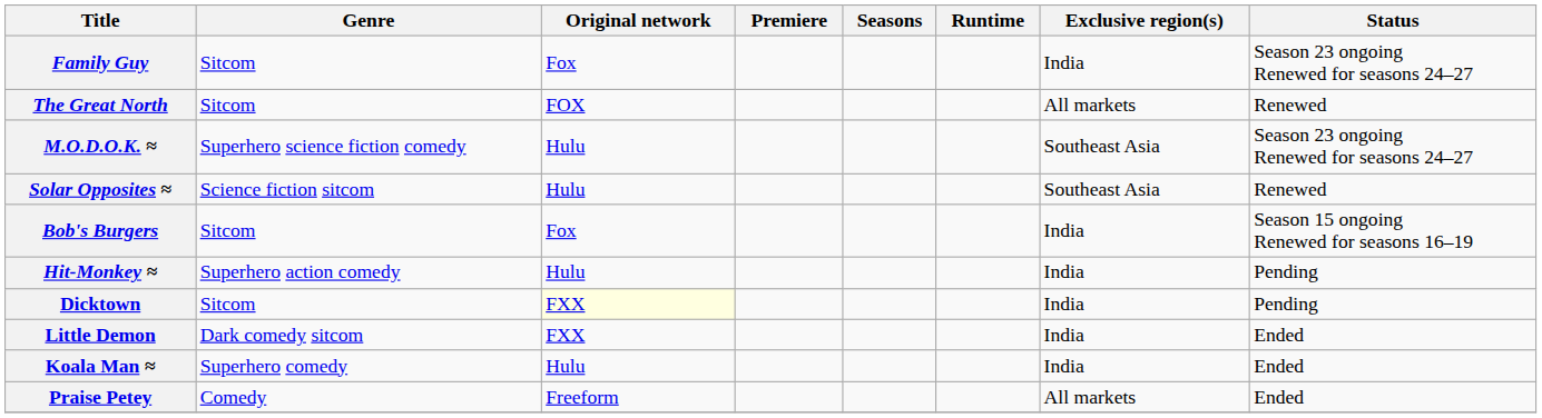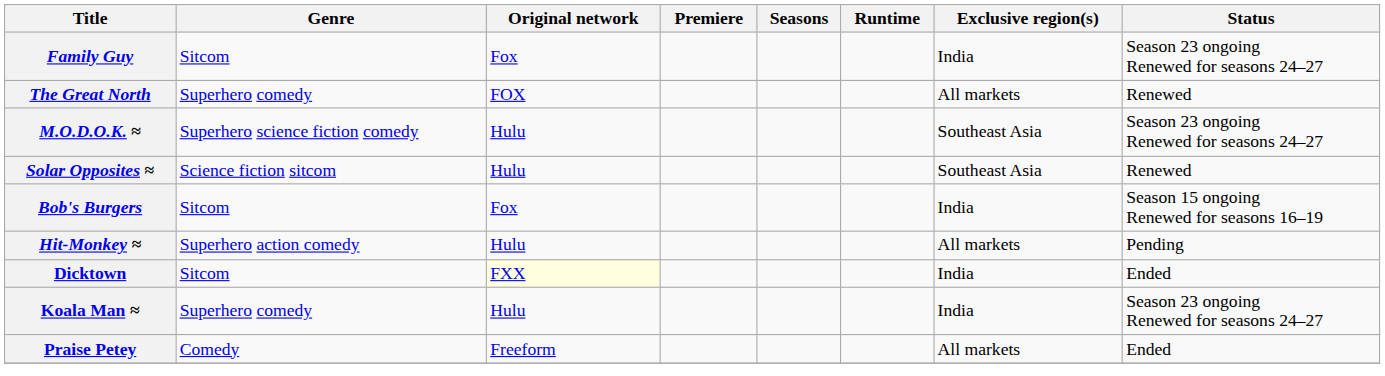The Great North | Genre: Sitcom -> Superhero comedy
Hit-Monkey ≈ | Exclusive region(s): India -> All markets
Dicktown | Status: Pending -> Ended
- row: Little Demon | Dark comedy sitcom | FXX | India | Ended
Koala Man ≈ | Status: Ended -> Season 23 ongoing Renewed for seasons 24–27
